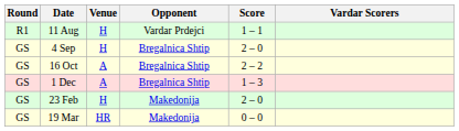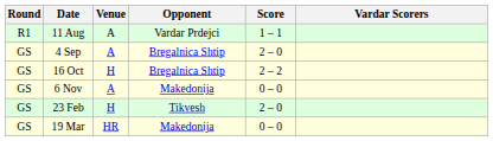11 Aug | Venue: H -> A
4 Sep | Venue: H -> A
16 Oct | Venue: A -> H
+ row: GS | 6 Nov | A | Makedonija | 0 – 0
- row: GS | 1 Dec | A | Bregalnica Shtip | 1 – 3
23 Feb | Opponent: Makedonija -> Tikvesh
